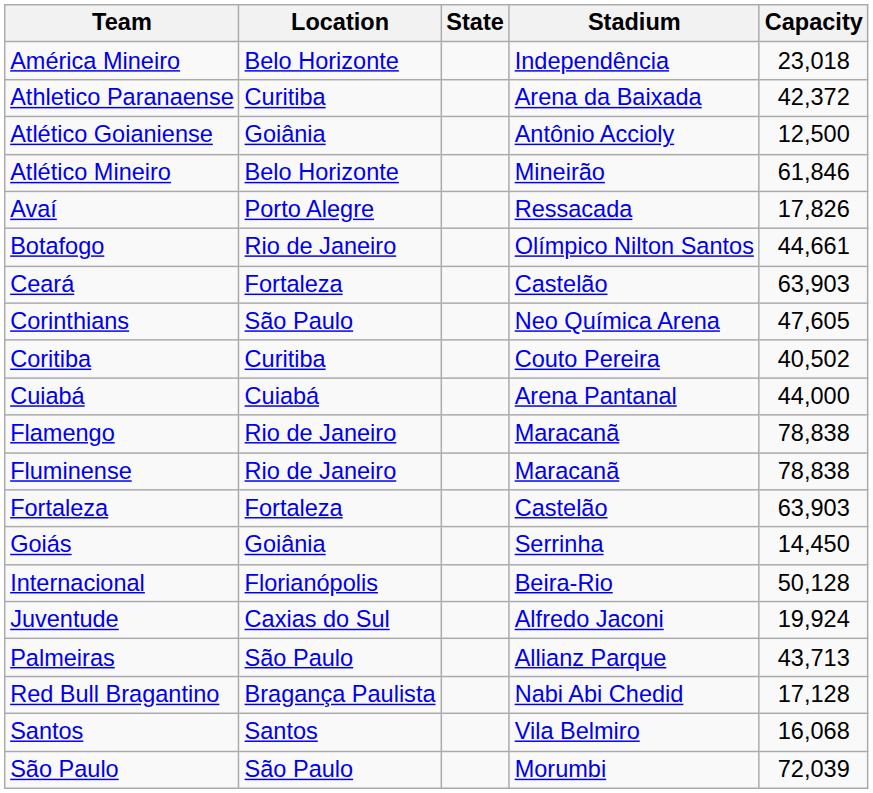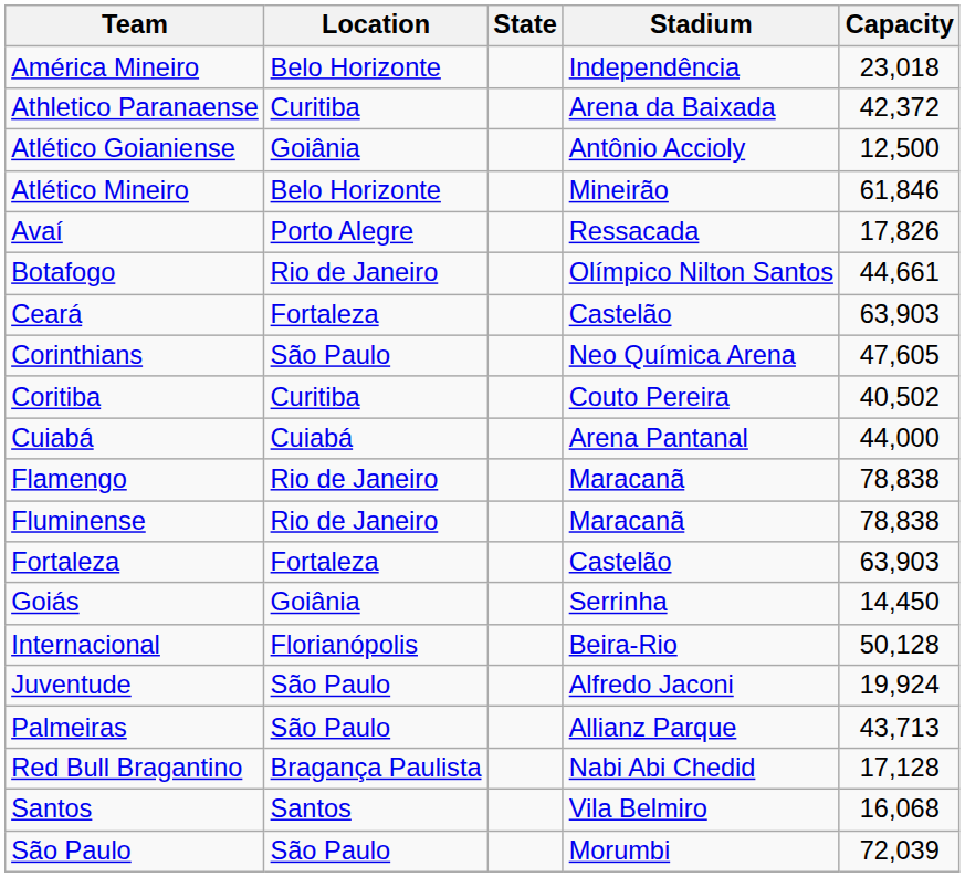Juventude | Location: Caxias do Sul -> São Paulo
